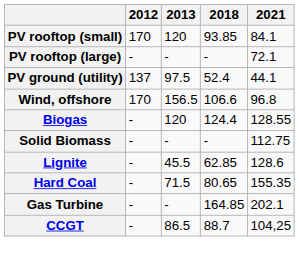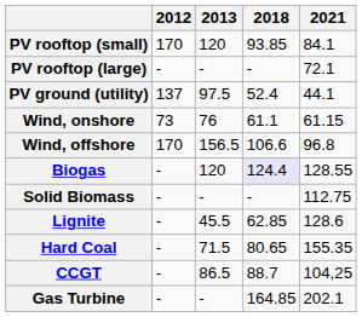+ row: Wind, onshore | 73 | 76 | 61.1 | 61.15
Biogas | 2018: no background -> lavender background
rows swapped: CCGT <-> Gas Turbine
